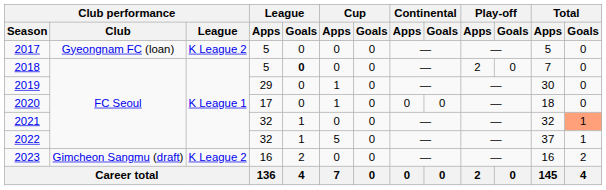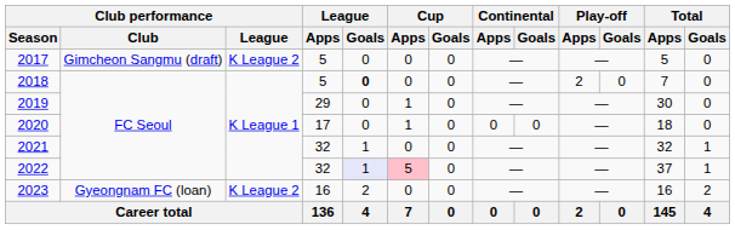2017 | Club performance / Club: Gyeongnam FC (loan) -> Gimcheon Sangmu (draft)
2021 | Total / Goals: lightsalmon background -> no background
2022 | League / Goals: no background -> lavender background
2022 | Cup / Apps: no background -> pink background
2023 | Club performance / Club: Gimcheon Sangmu (draft) -> Gyeongnam FC (loan)
